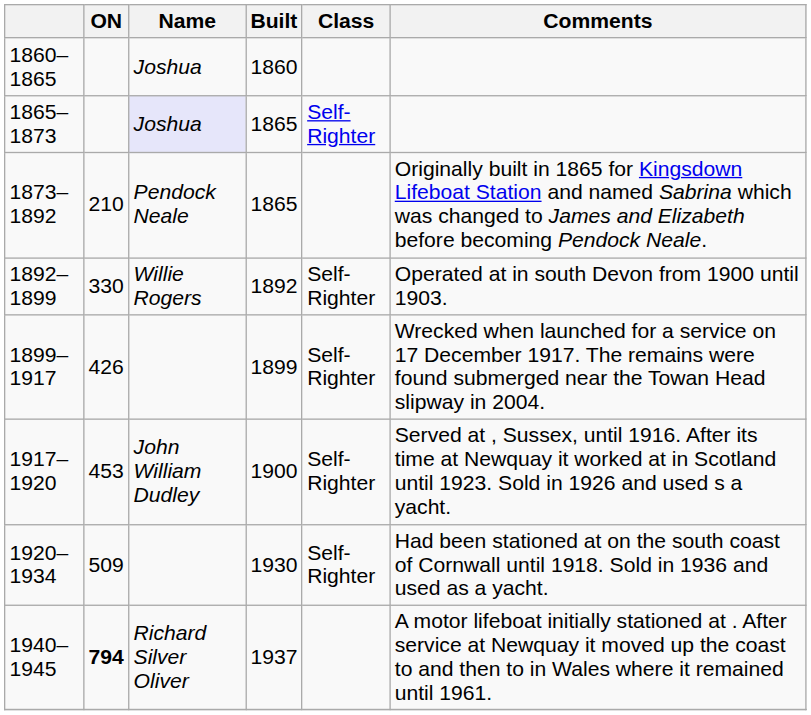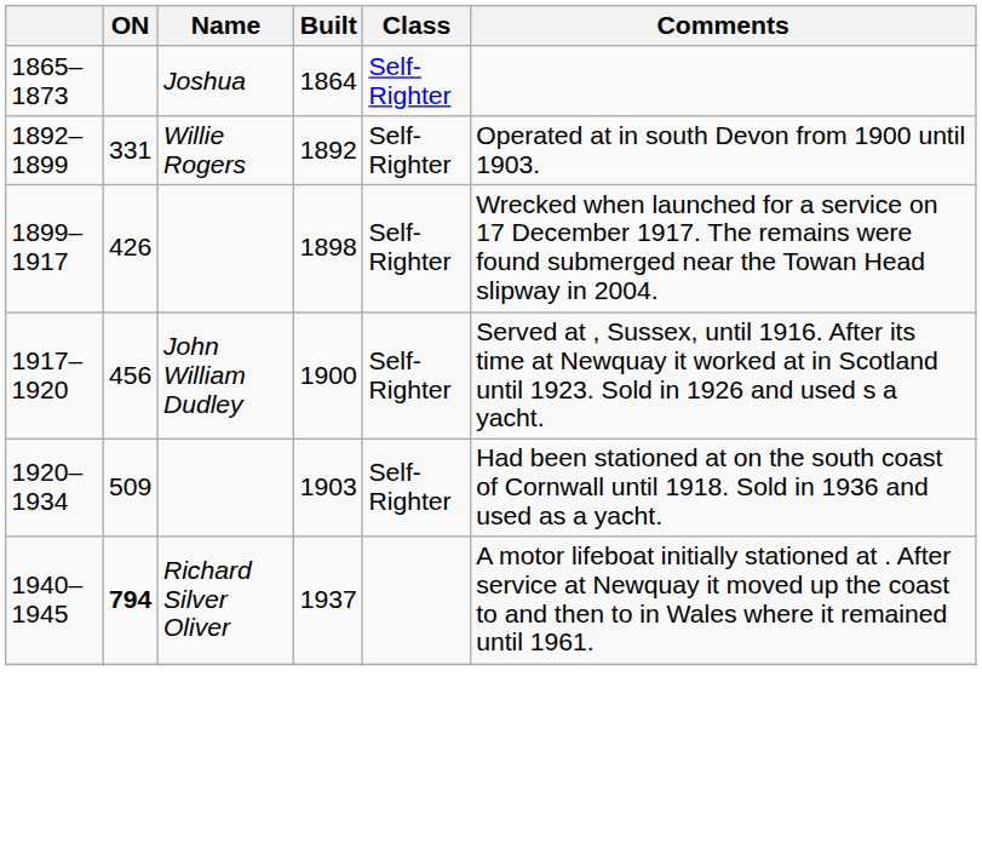- row: 1860–1865 | Joshua | 1860
1865–1873 | Name: lavender background -> no background
1865–1873 | Built: 1865 -> 1864
- row: 1873–1892 | 210 | Pendock Neale | 1865 | Originally built in 1865 for Kingsdown Lifeboat Station and named Sabrina which was changed to James and Elizabeth before becoming Pendock Neale.
1892–1899 | ON: 330 -> 331
1899–1917 | Built: 1899 -> 1898
1917–1920 | ON: 453 -> 456
1920–1934 | Built: 1930 -> 1903
